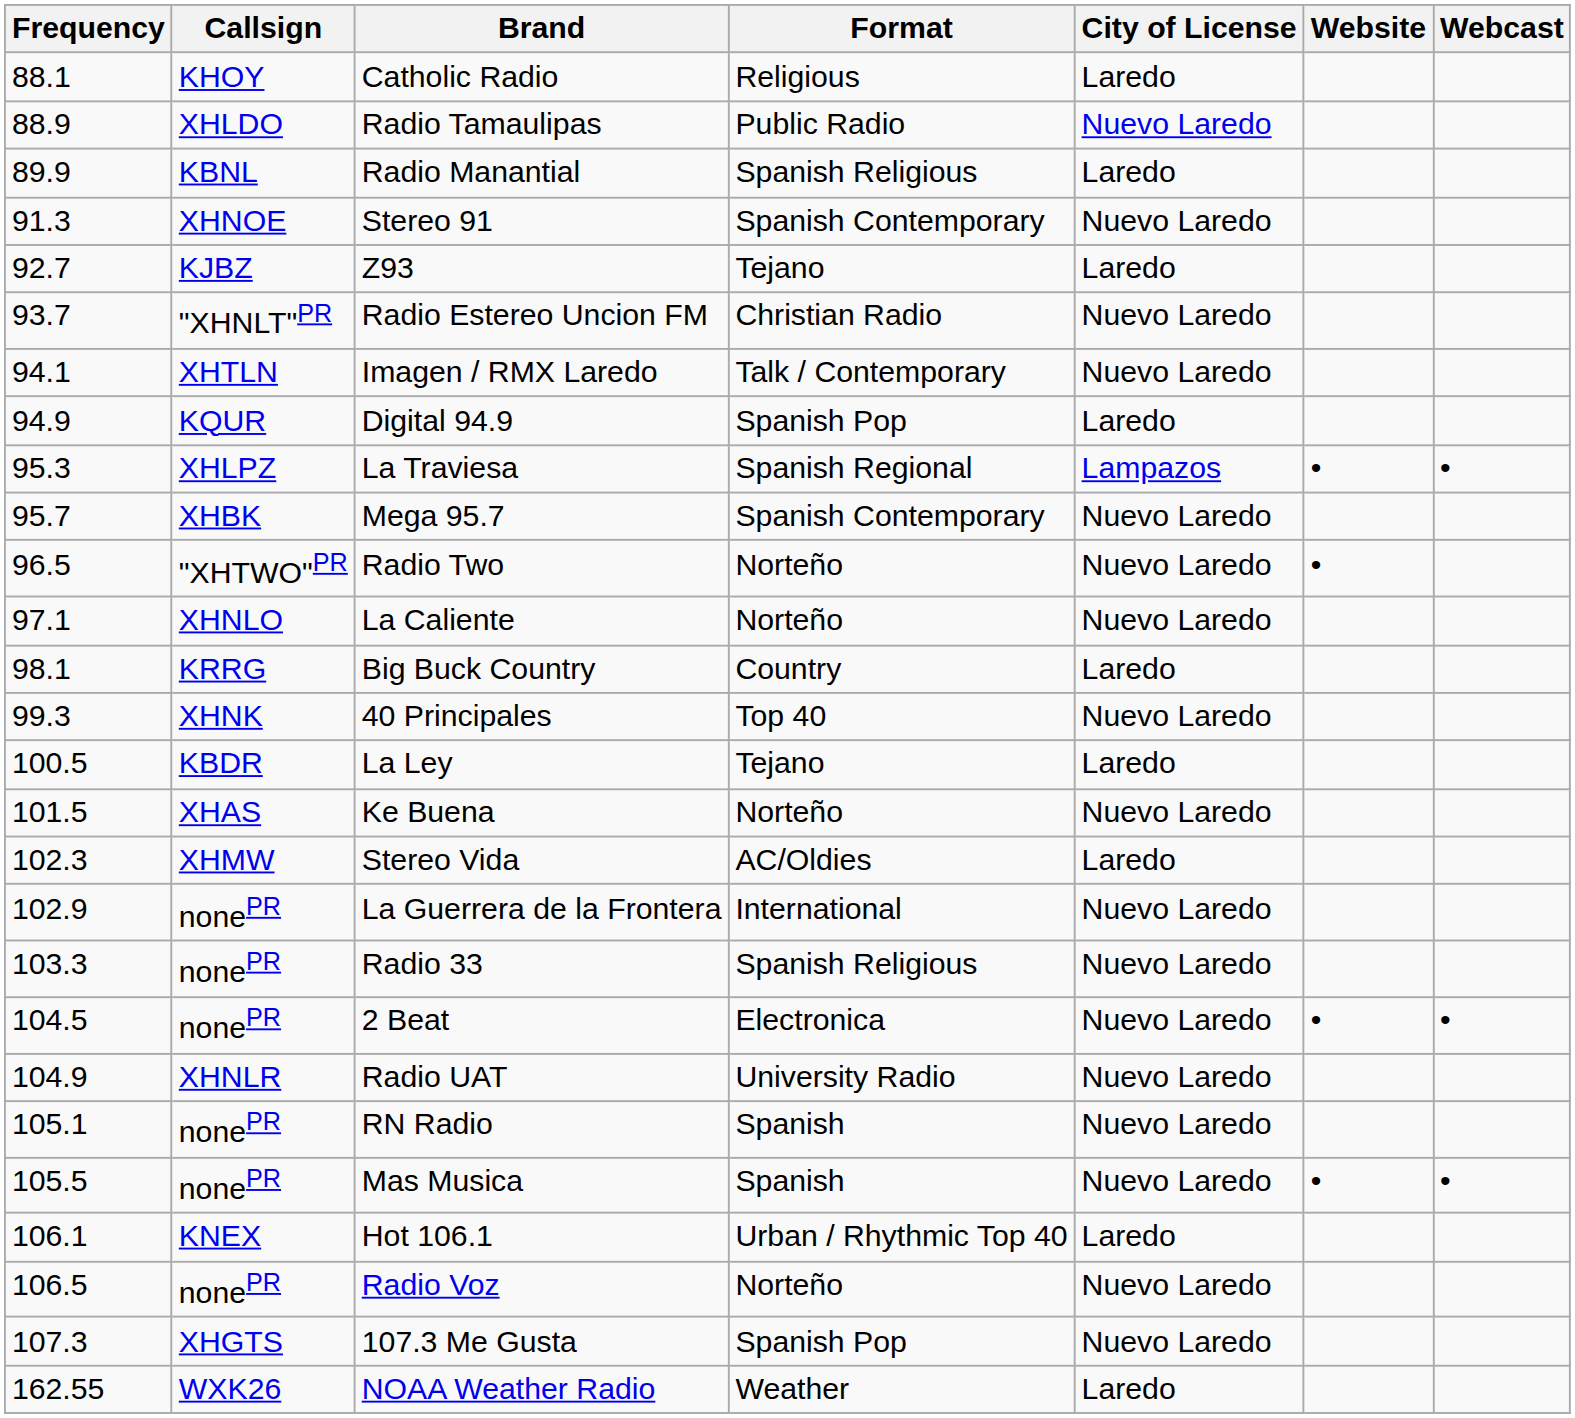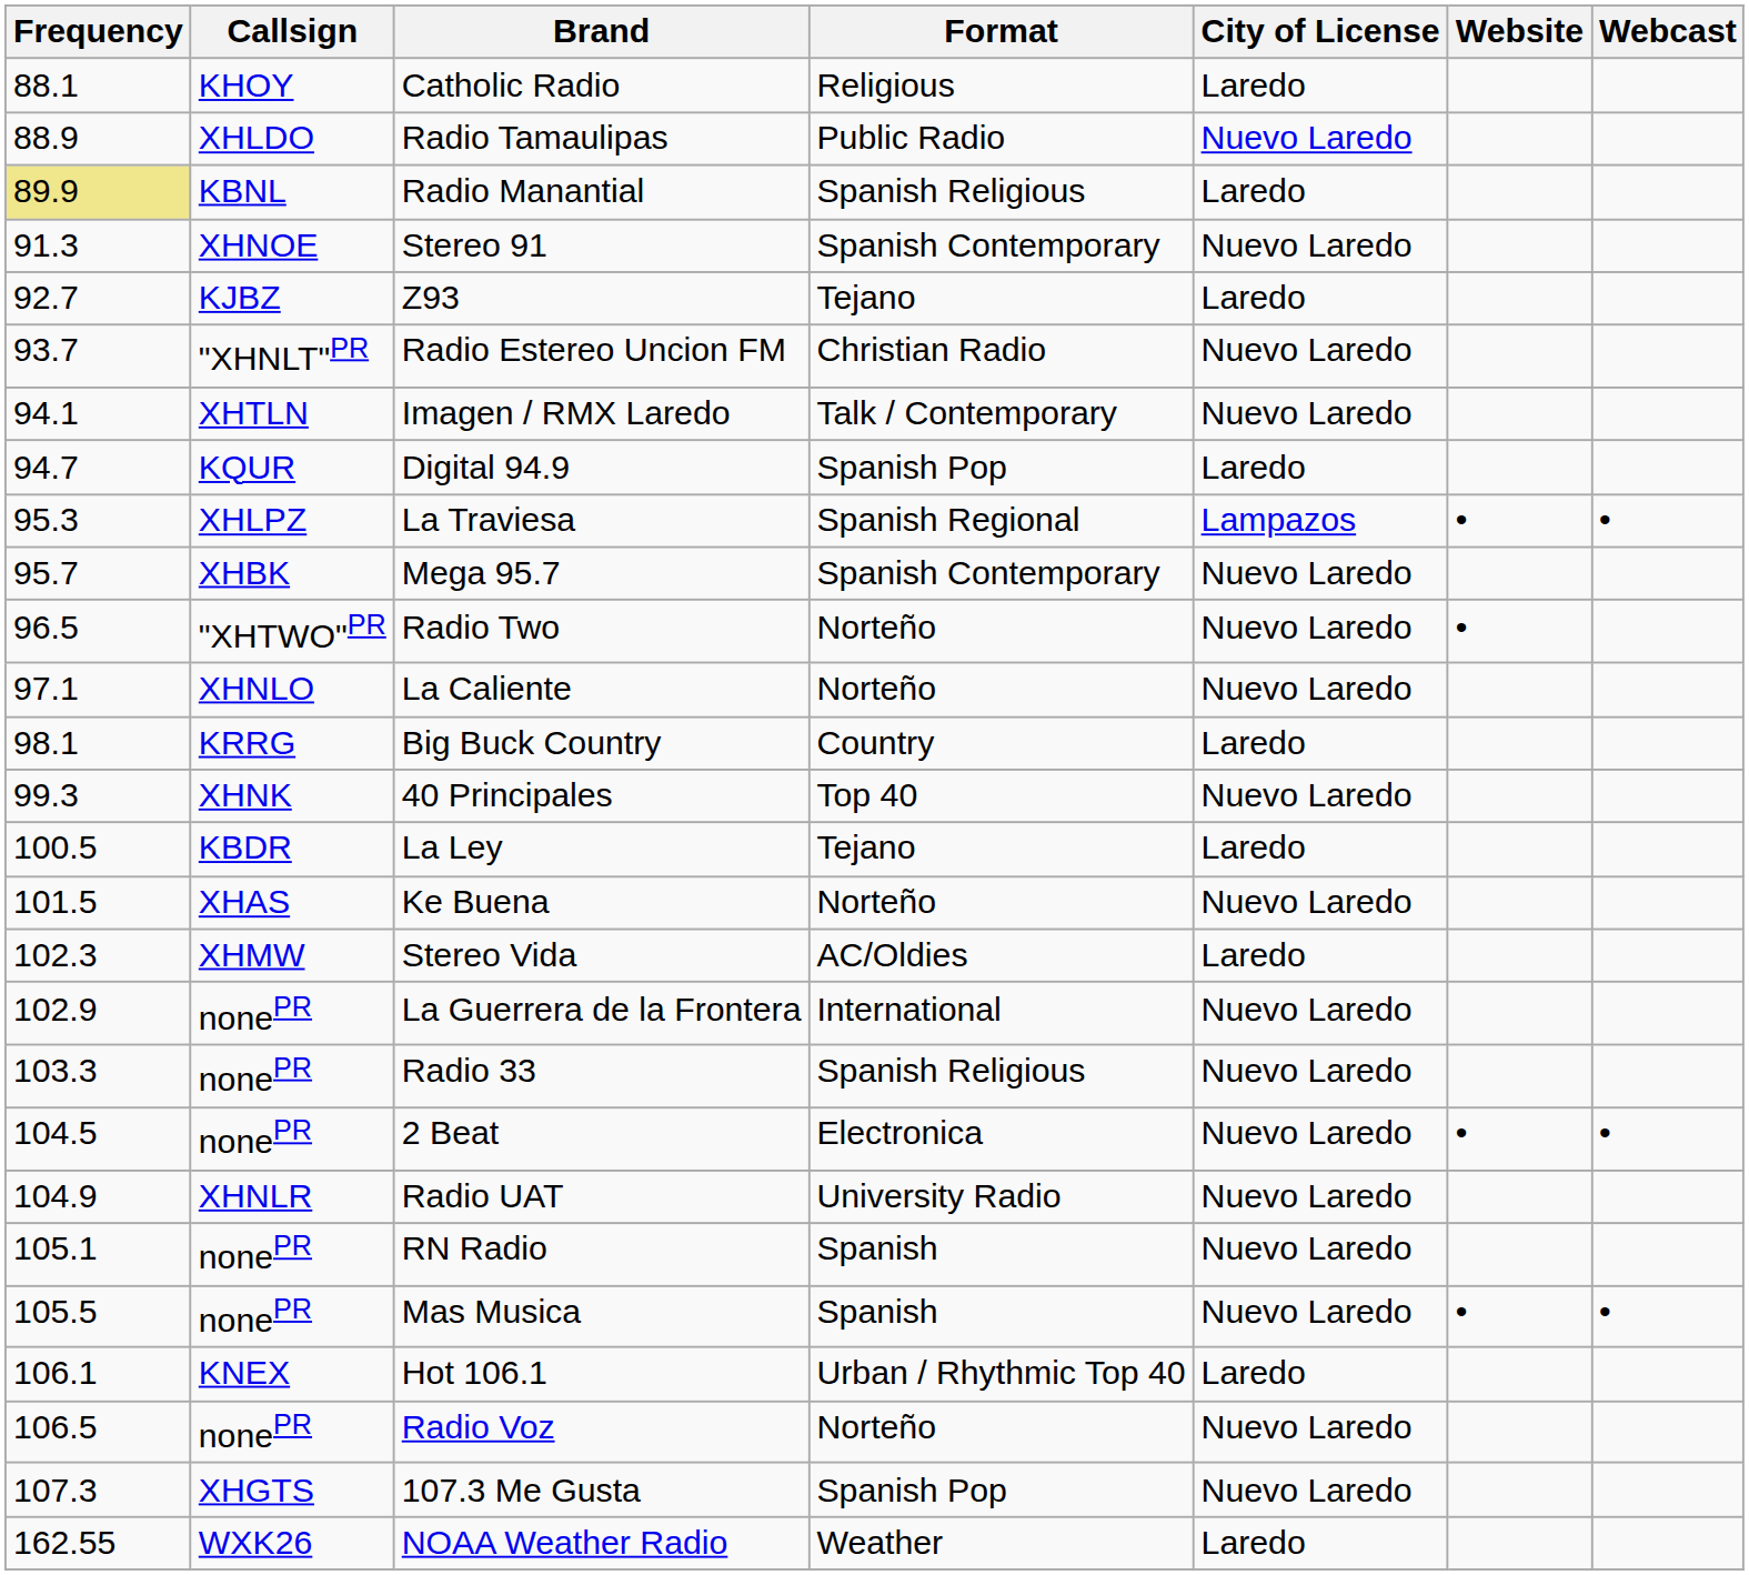Radio Manantial | Frequency: no background -> khaki background
Digital 94.9 | Frequency: 94.9 -> 94.7
